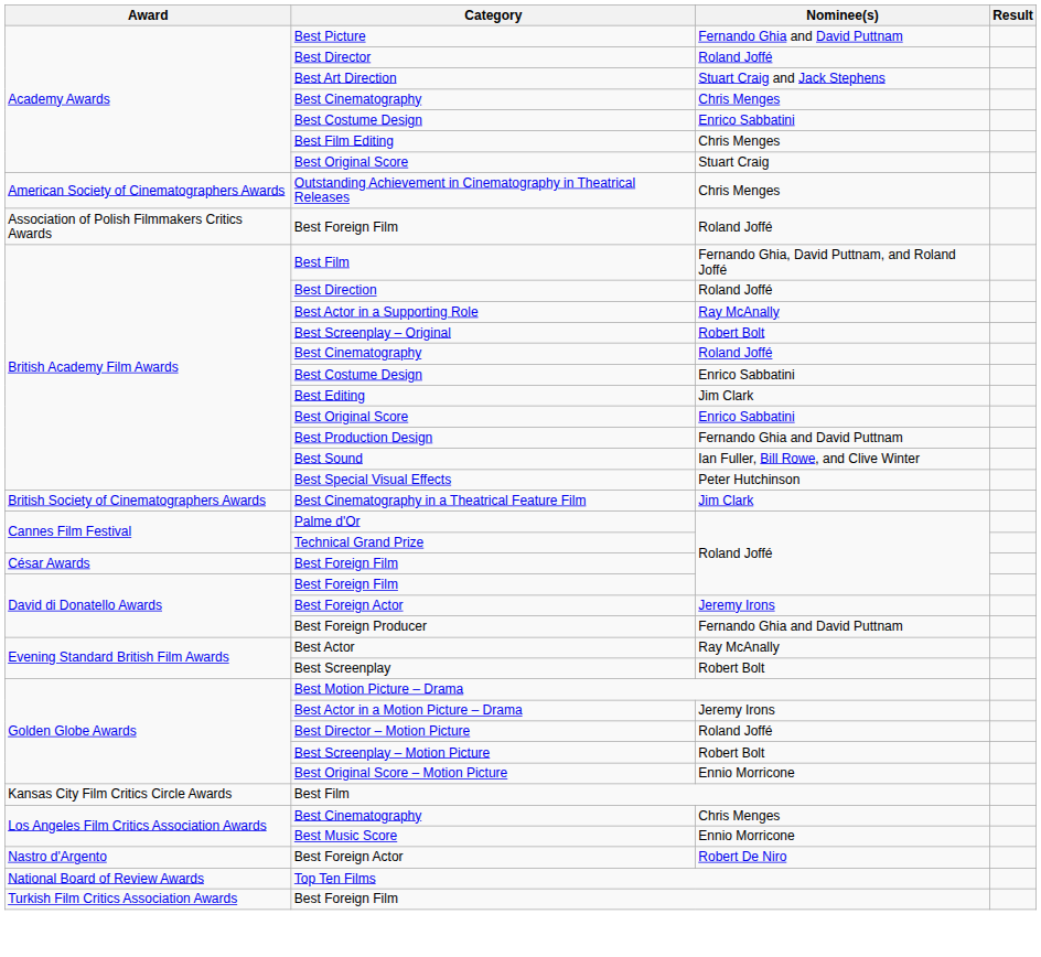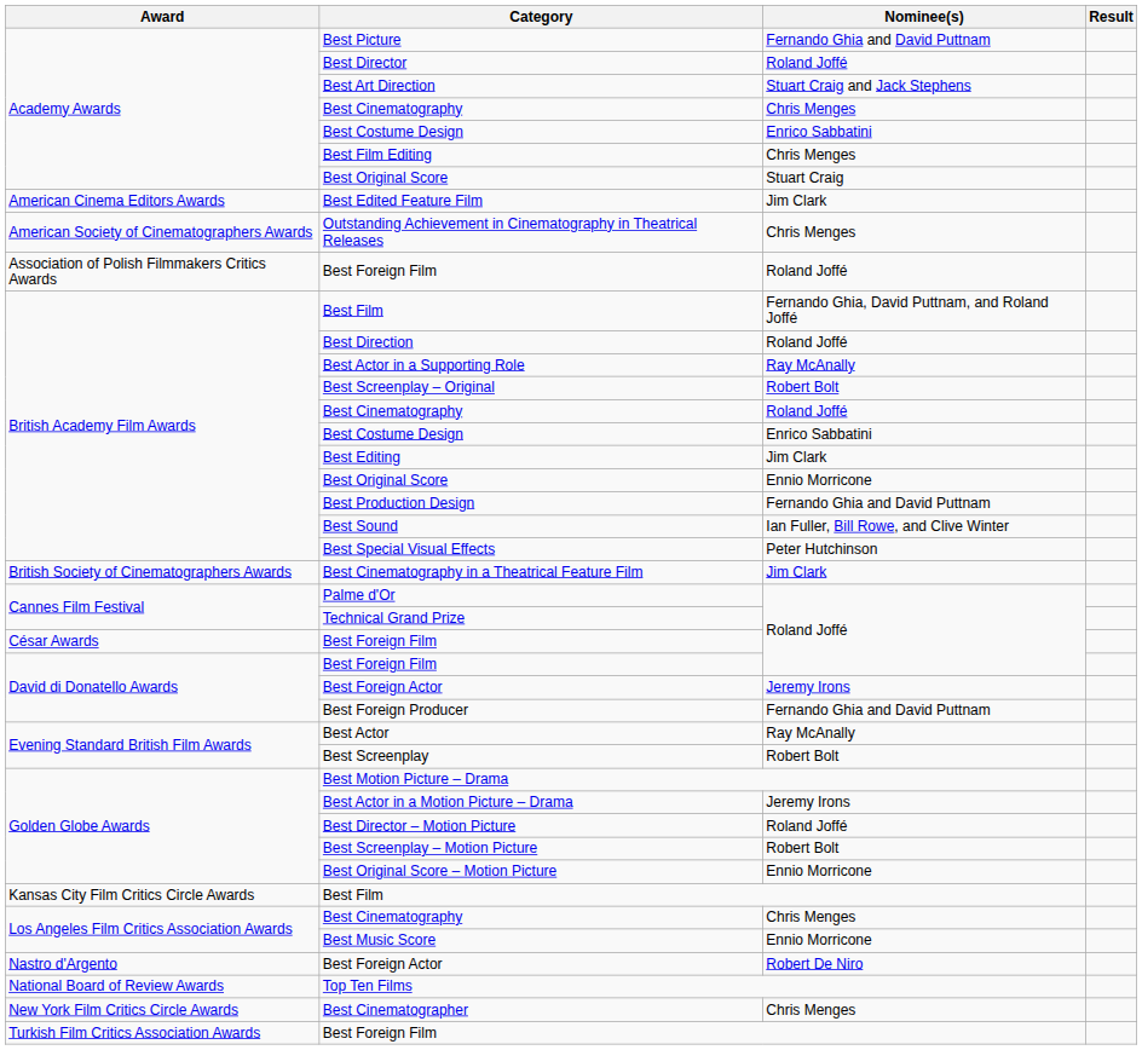+ row: American Cinema Editors Awards | Best Edited Feature Film | Jim Clark
British Academy Film Awards / Best Original Score | Nominee(s): Enrico Sabbatini -> Ennio Morricone
+ row: New York Film Critics Circle Awards | Best Cinematographer | Chris Menges
